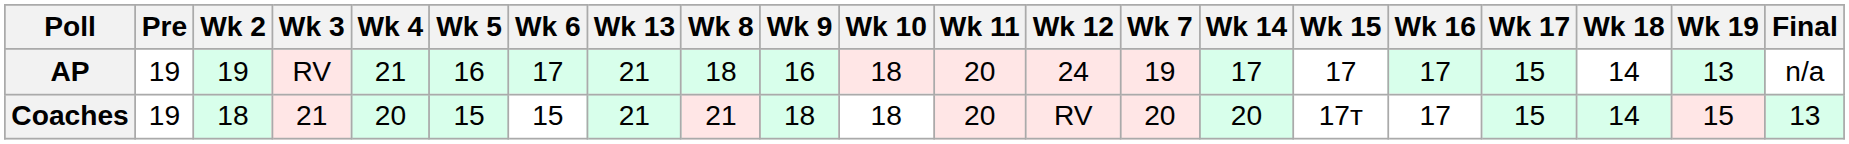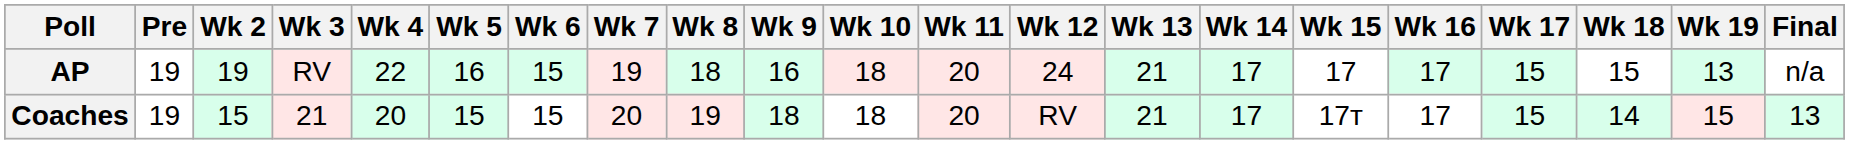columns swapped: Wk 7 <-> Wk 13
AP | Wk 4: 21 -> 22
AP | Wk 6: 17 -> 15
AP | Wk 18: 14 -> 15
Coaches | Wk 2: 18 -> 15
Coaches | Wk 8: 21 -> 19
Coaches | Wk 14: 20 -> 17
